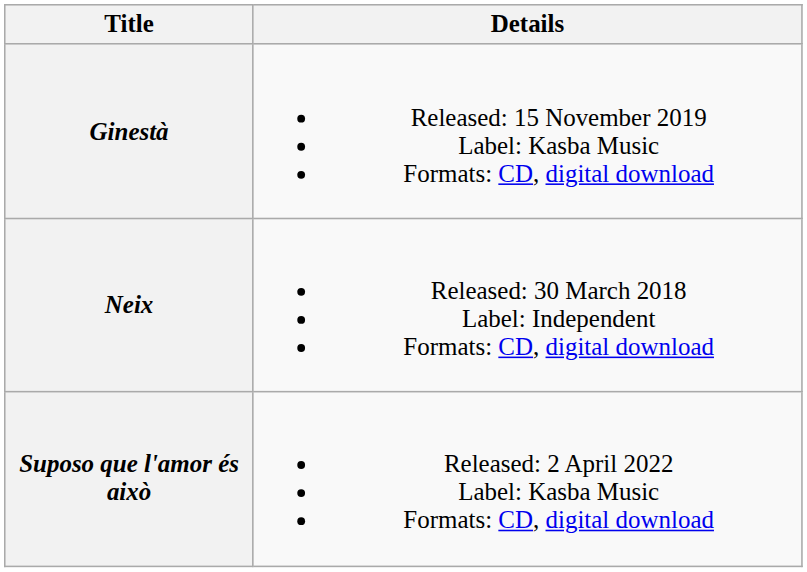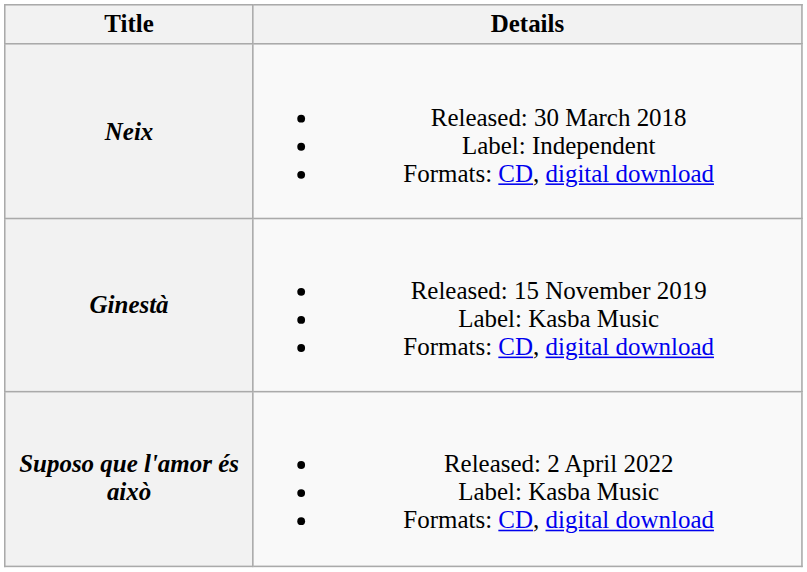rows swapped: Neix <-> Ginestà
